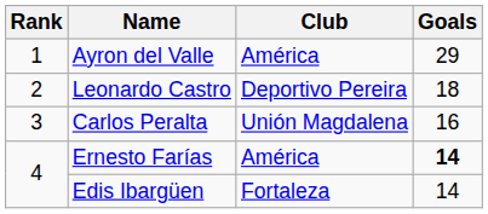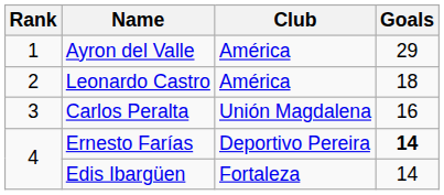Leonardo Castro | Club: Deportivo Pereira -> América
Ernesto Farías | Club: América -> Deportivo Pereira
